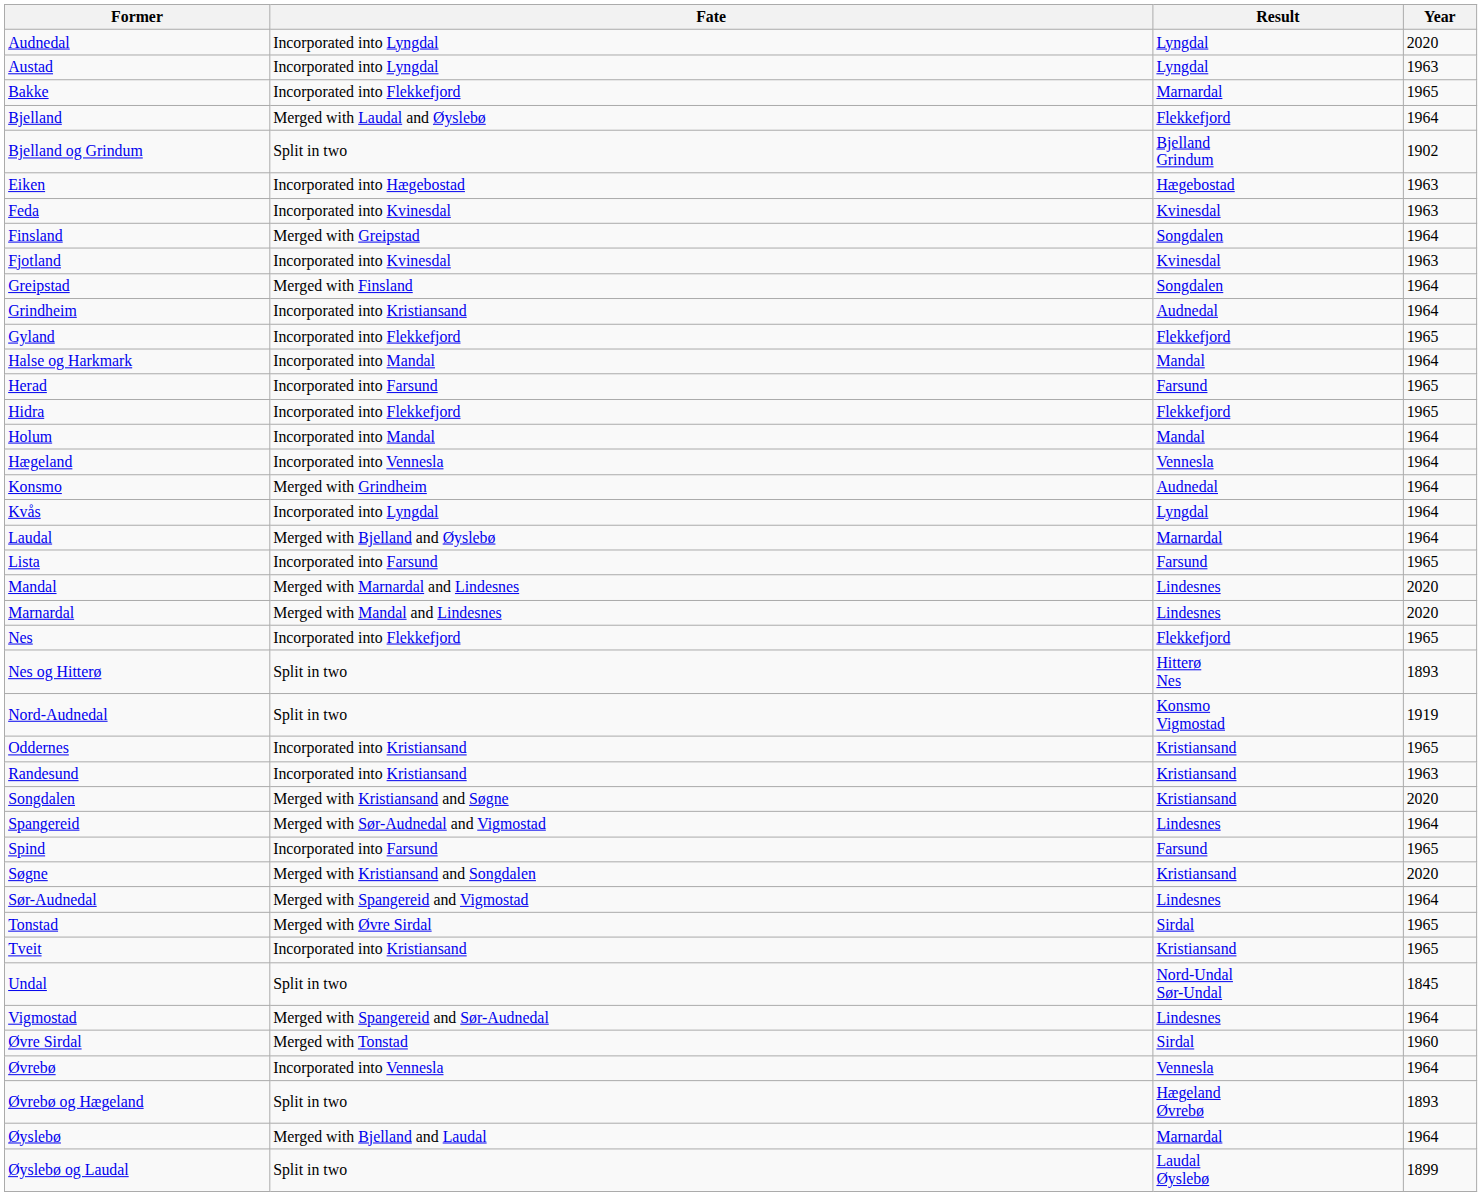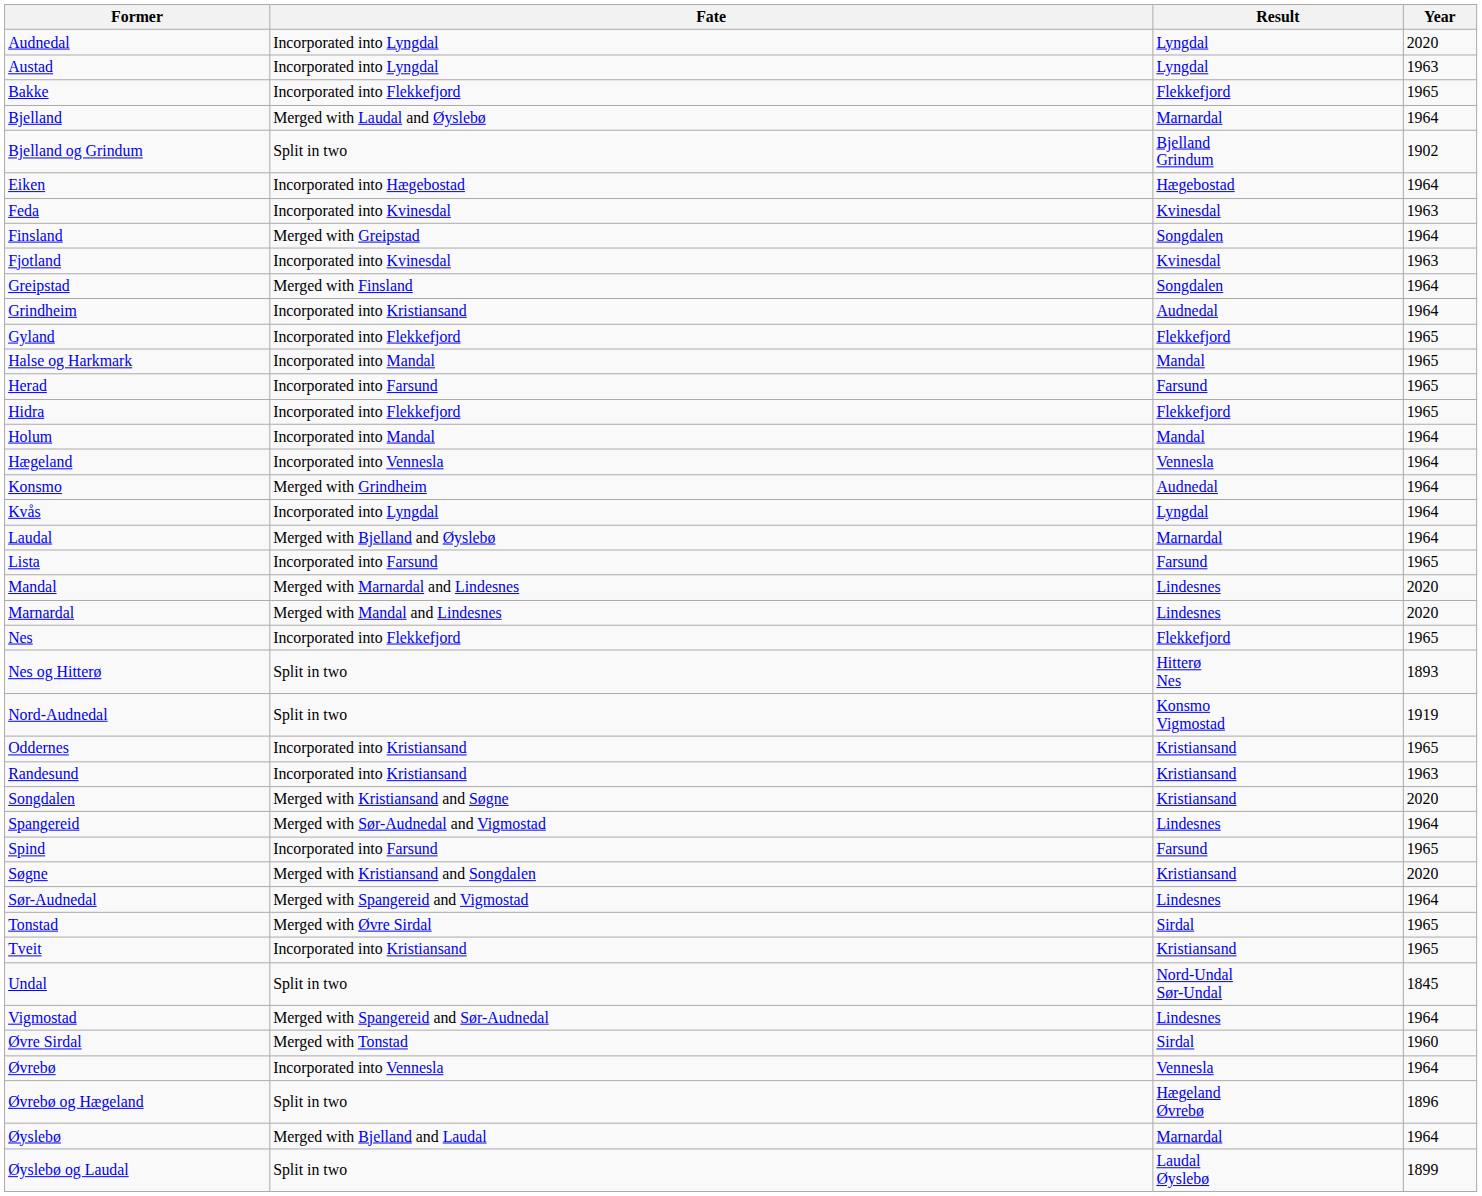Bakke | Result: Marnardal -> Flekkefjord
Bjelland | Result: Flekkefjord -> Marnardal
Eiken | Year: 1963 -> 1964
Halse og Harkmark | Year: 1964 -> 1965
Øvrebø og Hægeland | Year: 1893 -> 1896
